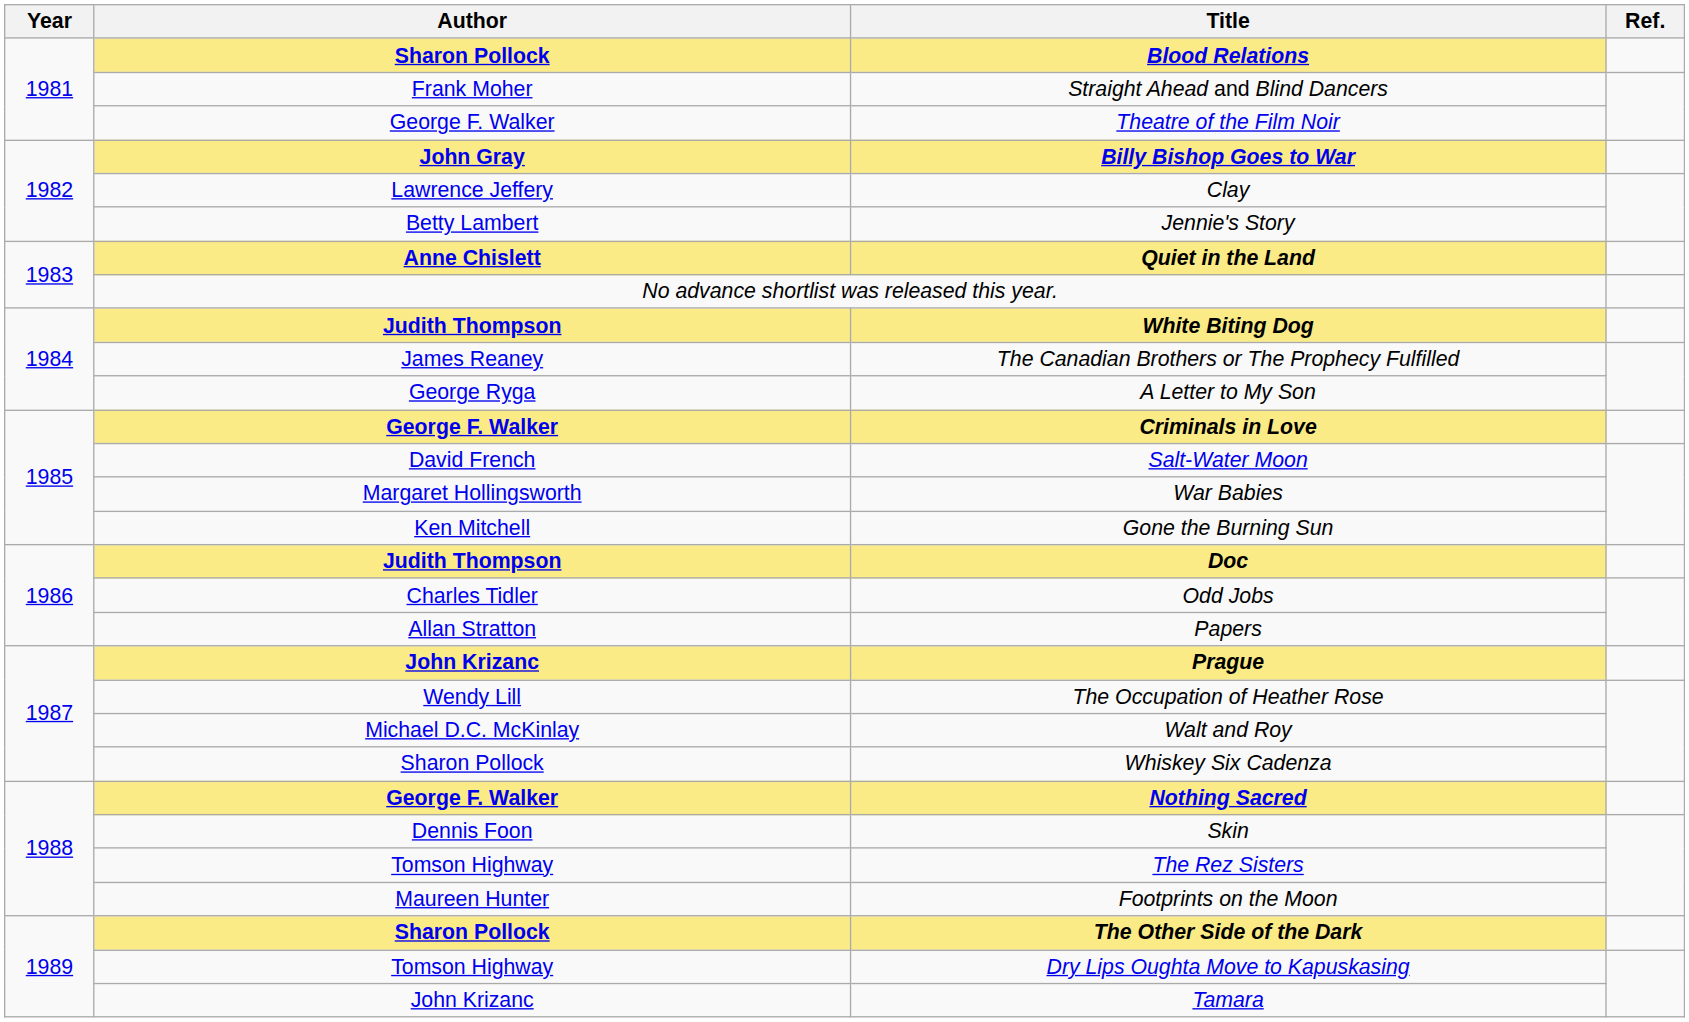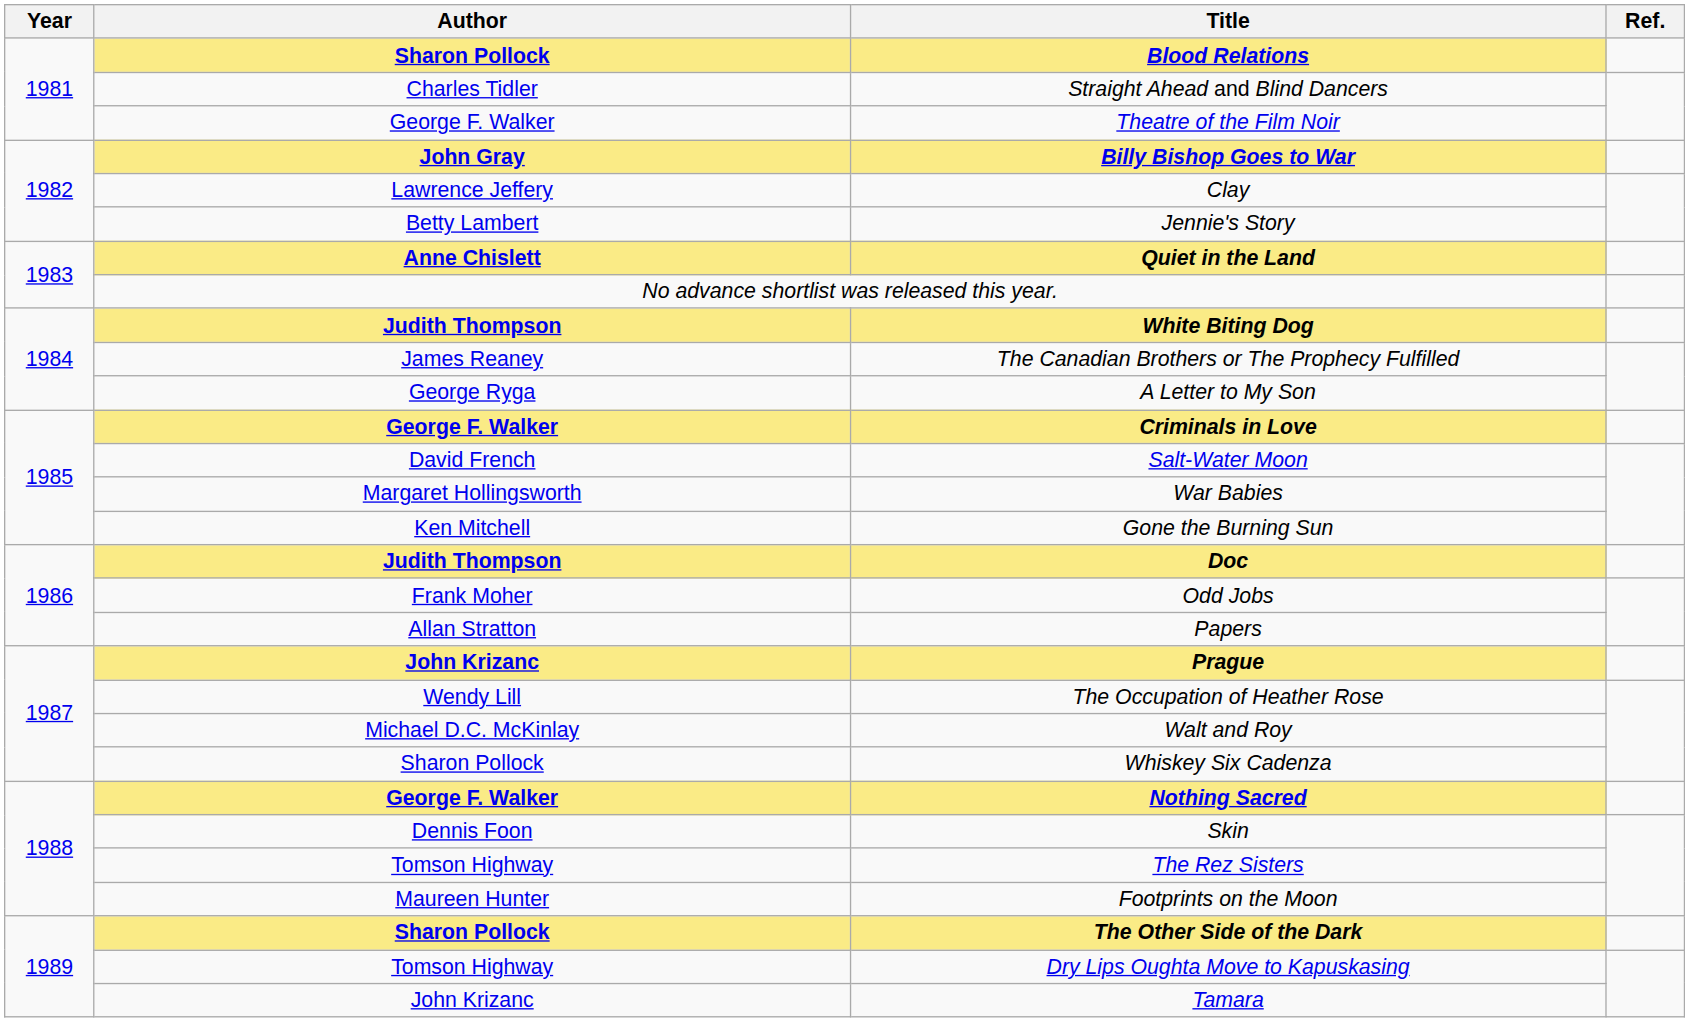Straight Ahead and Blind Dancers | Author: Frank Moher -> Charles Tidler
Odd Jobs | Author: Charles Tidler -> Frank Moher
